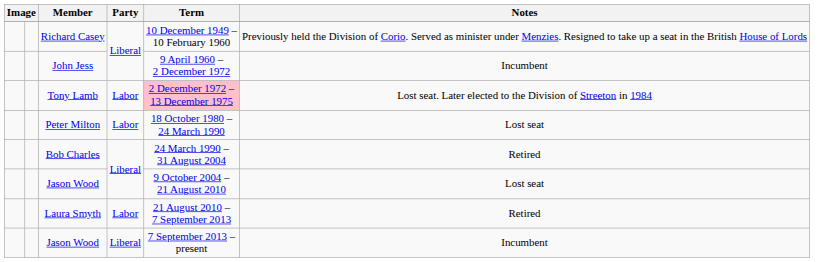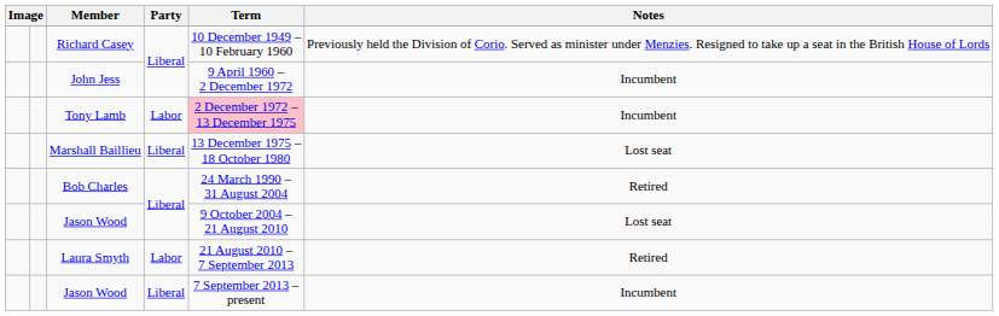Tony Lamb | Notes: Lost seat. Later elected to the Division of Streeton in 1984 -> Incumbent
+ row: Marshall Baillieu | Liberal | 13 December 1975 – 18 October 1980 | Lost seat
- row: Peter Milton | Labor | 18 October 1980 – 24 March 1990 | Lost seat
